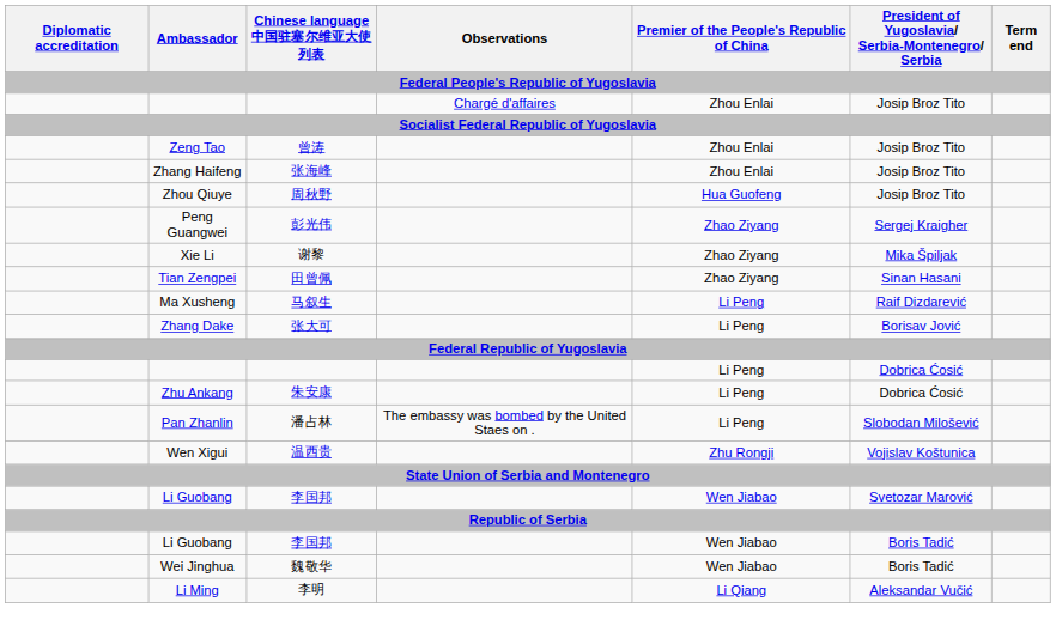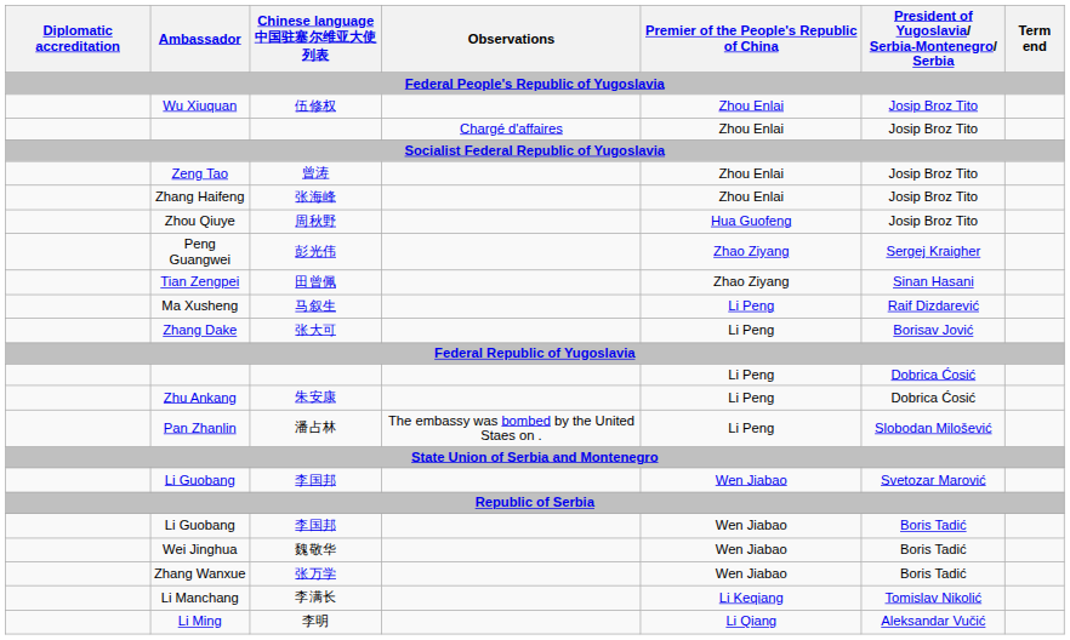+ row: Wu Xiuquan | 伍修权 | Zhou Enlai | Josip Broz Tito
- row: Xie Li | 谢黎 | Zhao Ziyang | Mika Špiljak
- row: Wen Xigui | 温西贵 | Zhu Rongji | Vojislav Koštunica
+ row: Zhang Wanxue | 张万学 | Wen Jiabao | Boris Tadić
+ row: Li Manchang | 李满长 | Li Keqiang | Tomislav Nikolić
